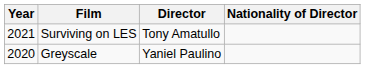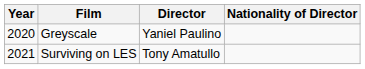rows swapped: Surviving on LES <-> Greyscale
